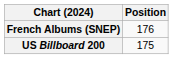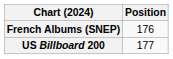US Billboard 200 | Position: 175 -> 177
